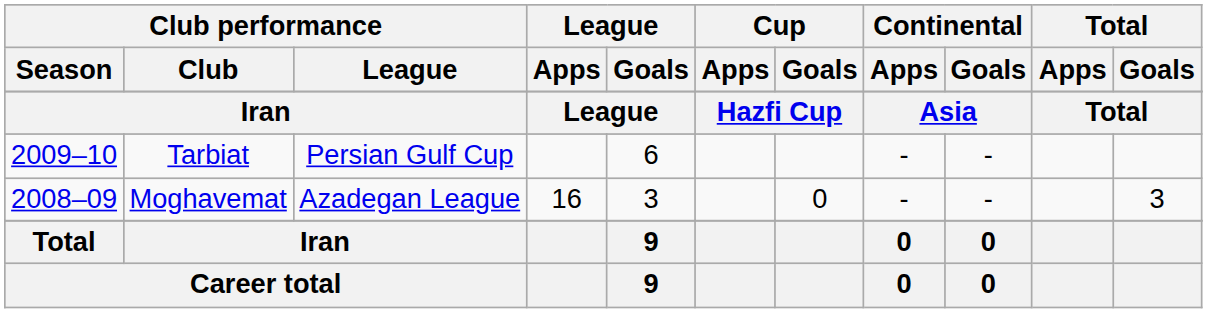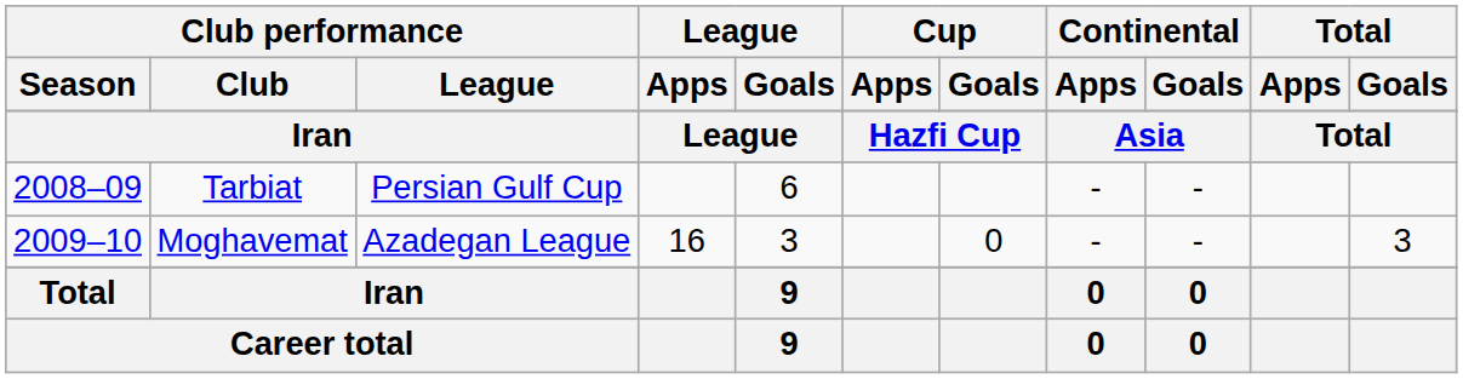Tarbiat | Club performance / Season: 2009–10 -> 2008–09
Moghavemat | Club performance / Season: 2008–09 -> 2009–10
